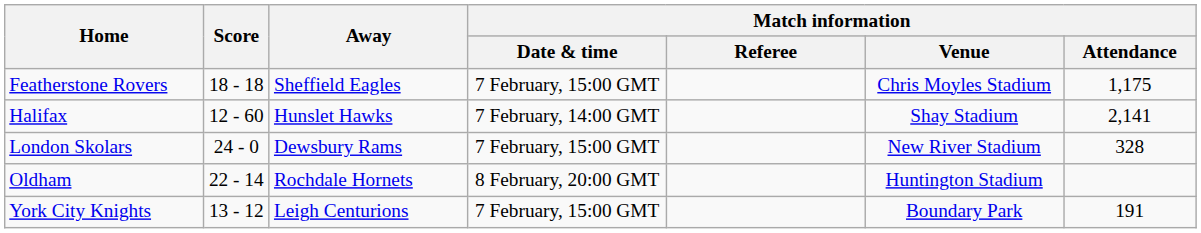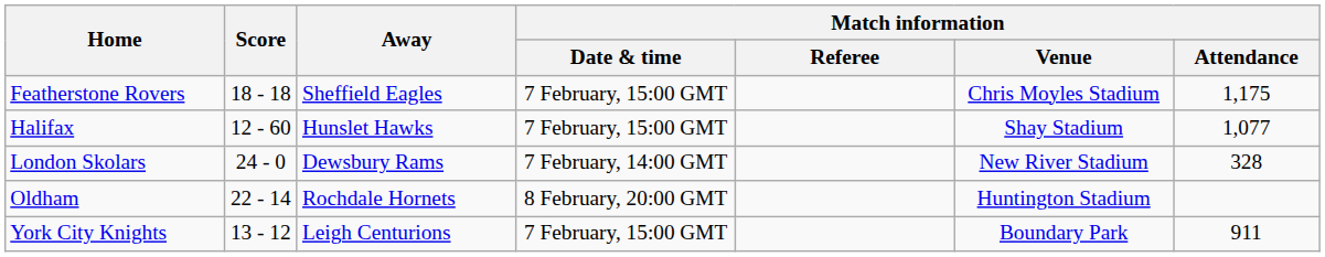Halifax | Match information / Date & time: 7 February, 14:00 GMT -> 7 February, 15:00 GMT
Halifax | Match information / Attendance: 2,141 -> 1,077
London Skolars | Match information / Date & time: 7 February, 15:00 GMT -> 7 February, 14:00 GMT
York City Knights | Match information / Attendance: 191 -> 911
